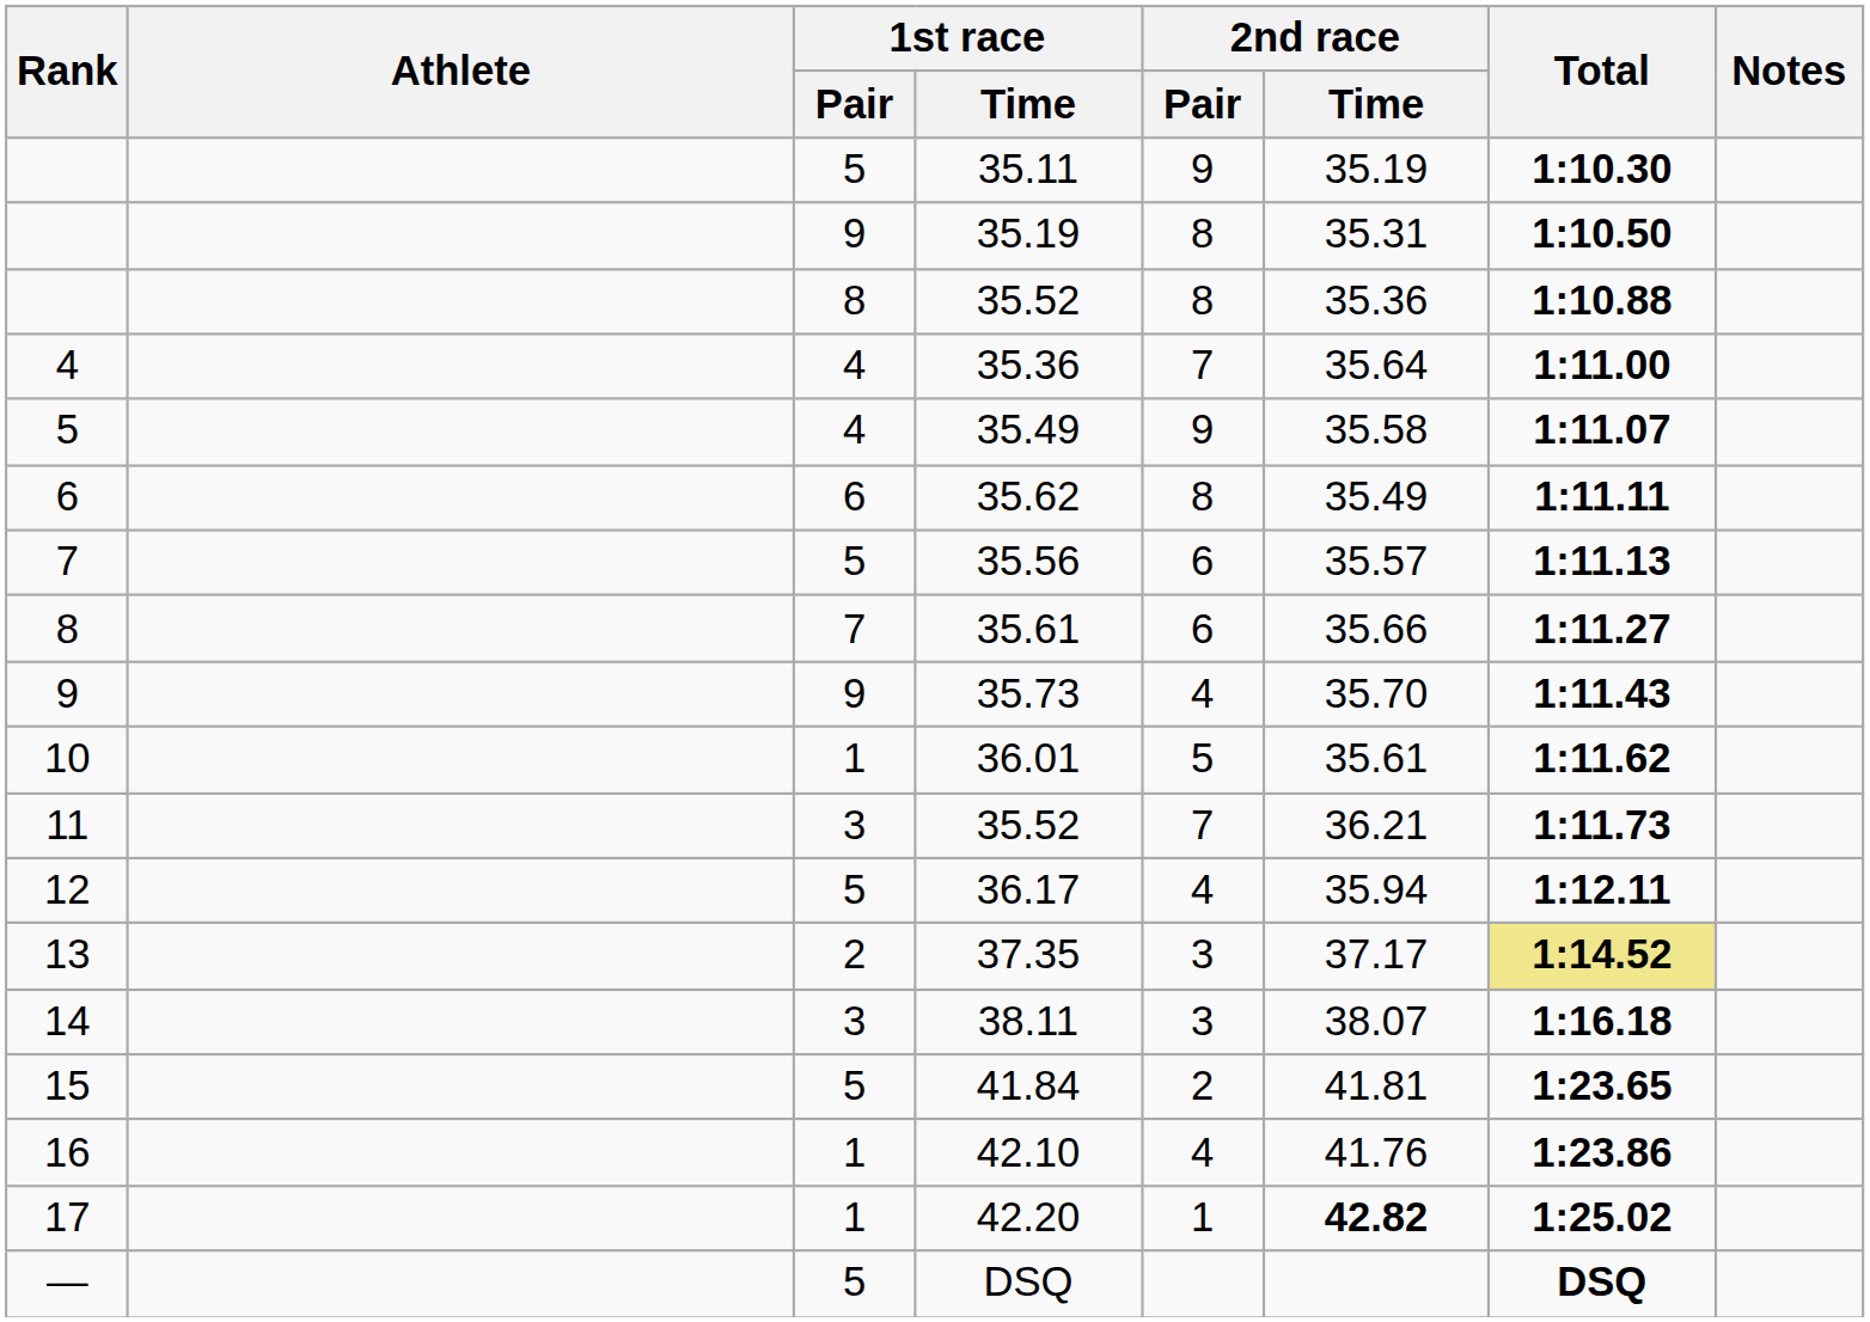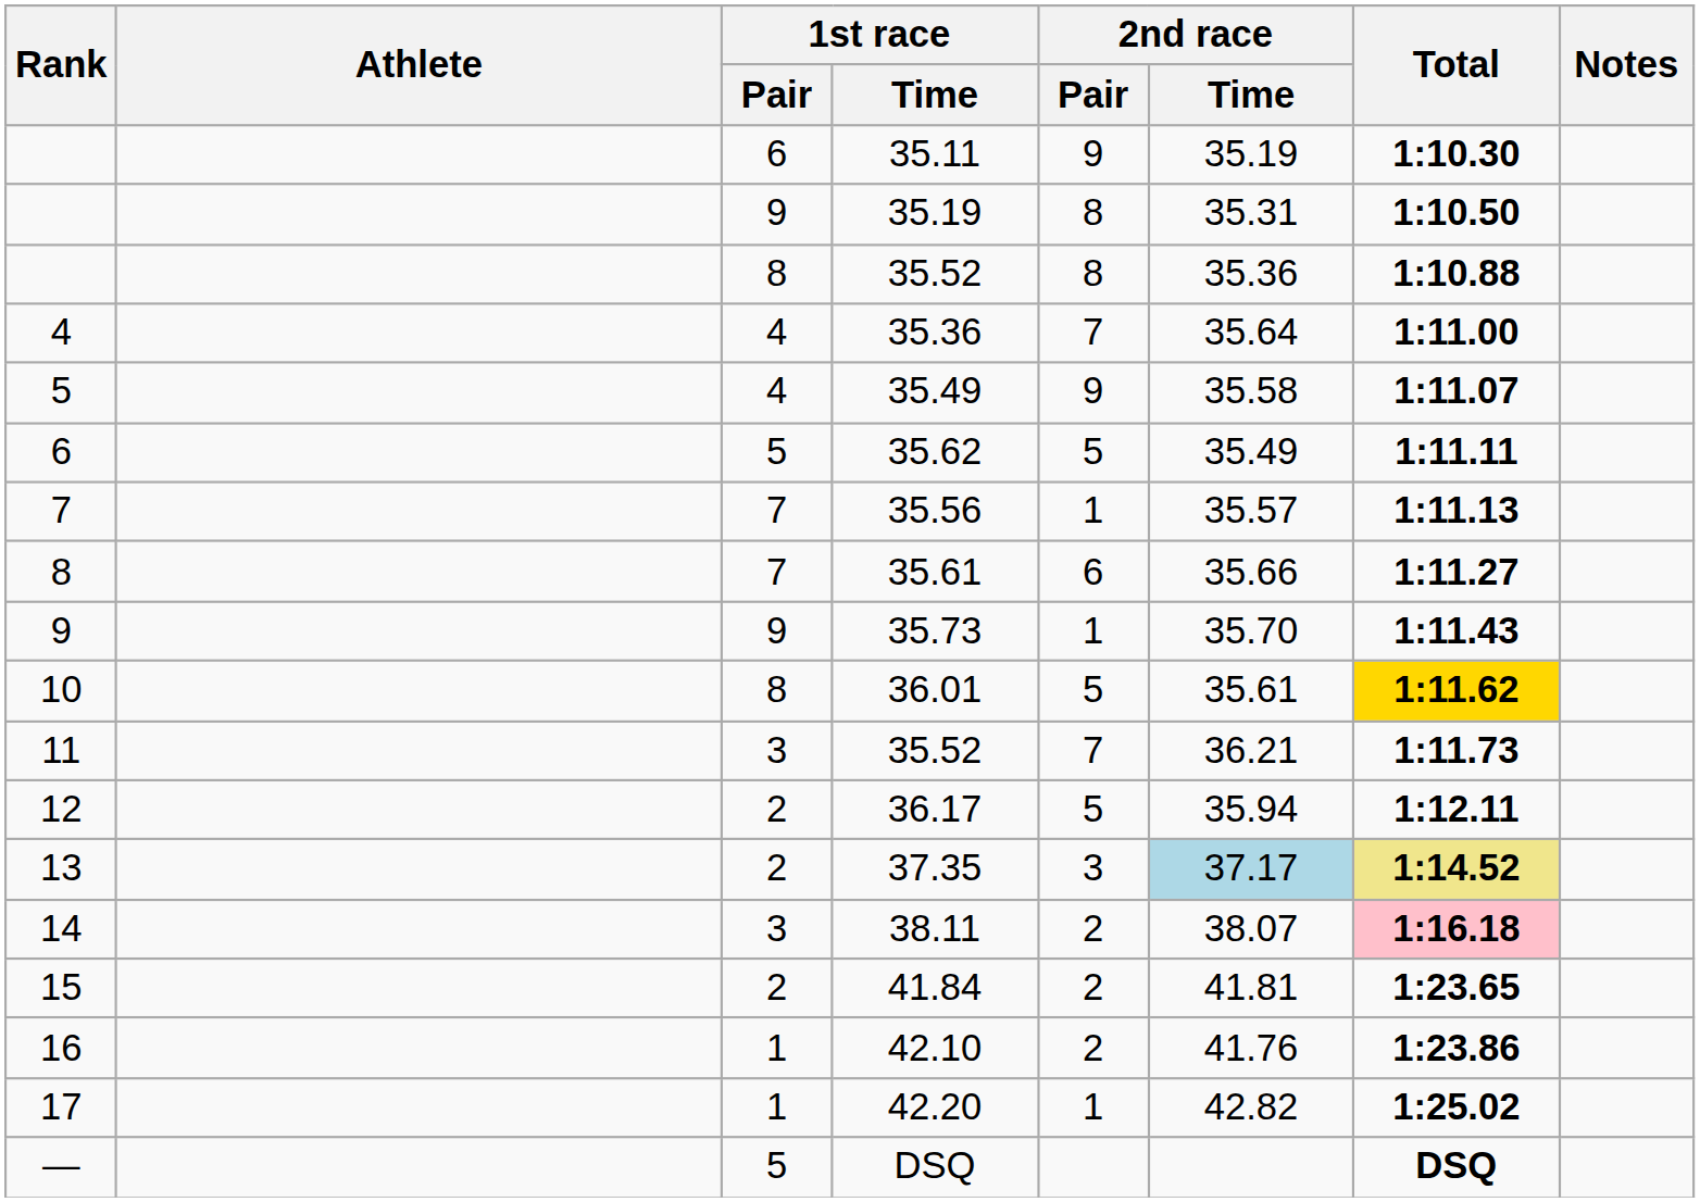35.11 | 1st race / Pair: 5 -> 6
35.62 | 1st race / Pair: 6 -> 5
35.62 | 2nd race / Pair: 8 -> 5
35.56 | 1st race / Pair: 5 -> 7
35.56 | 2nd race / Pair: 6 -> 1
35.73 | 2nd race / Pair: 4 -> 1
36.01 | 1st race / Pair: 1 -> 8
36.01 | Total: no background -> gold background
36.17 | 1st race / Pair: 5 -> 2
36.17 | 2nd race / Pair: 4 -> 5
37.35 | 2nd race / Time: no background -> lightblue background
38.11 | 2nd race / Pair: 3 -> 2
38.11 | Total: no background -> pink background
41.84 | 1st race / Pair: 5 -> 2
42.10 | 2nd race / Pair: 4 -> 2
42.20 | 2nd race / Time: bold -> normal
